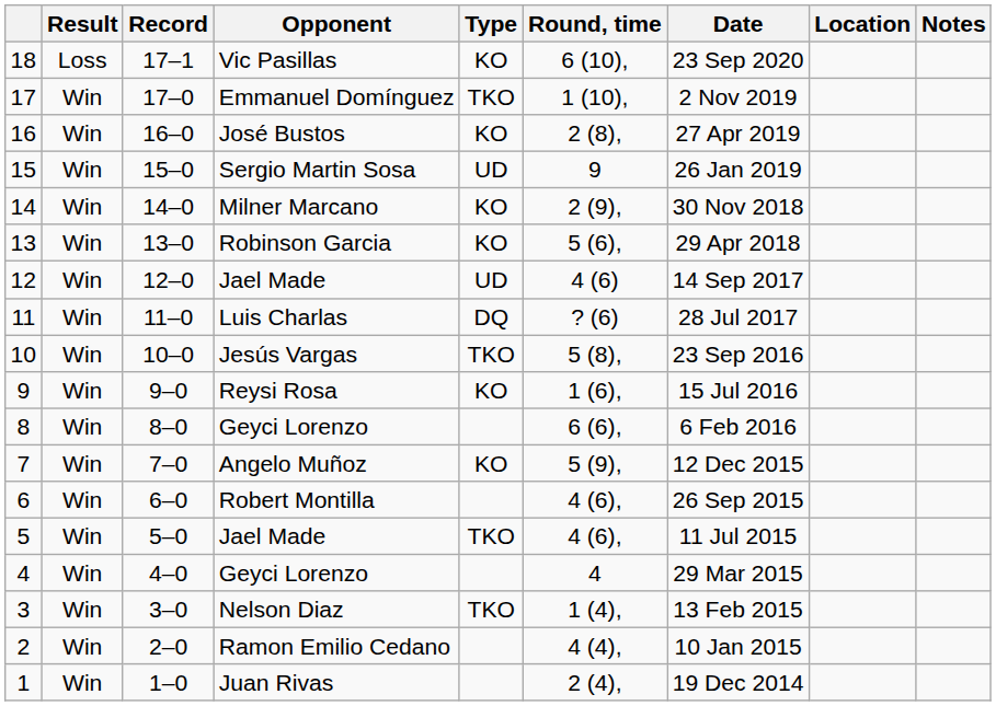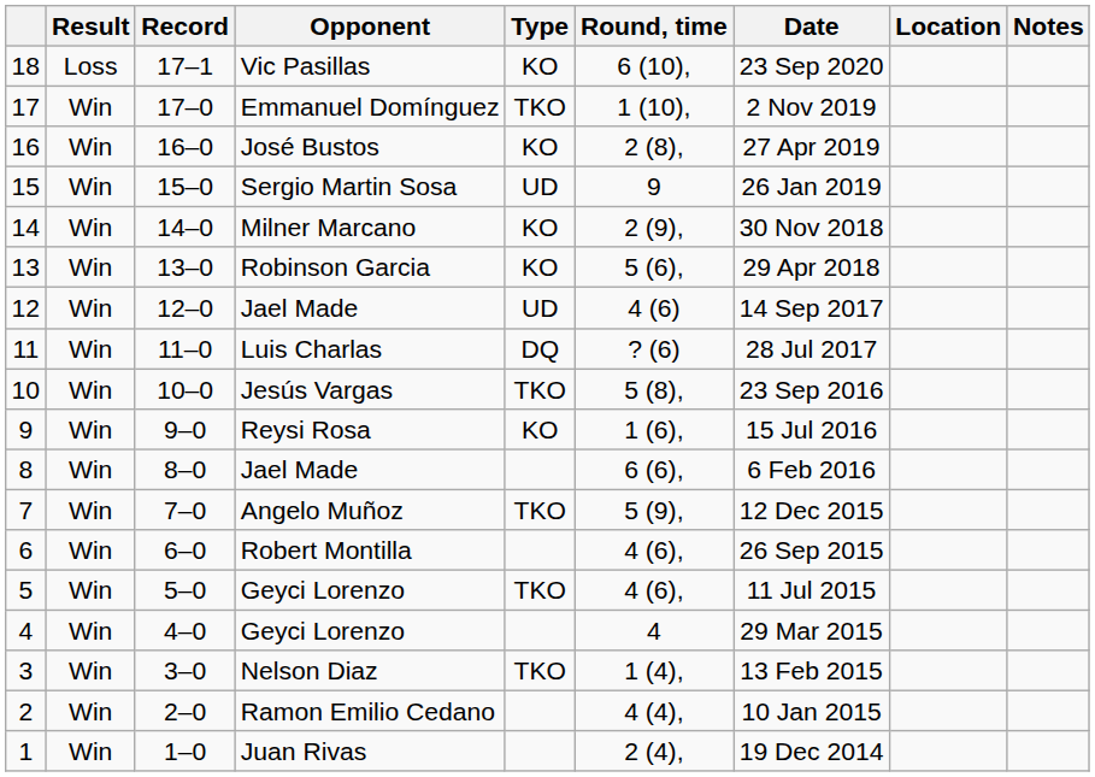8 | Opponent: Geyci Lorenzo -> Jael Made
7 | Type: KO -> TKO
5 | Opponent: Jael Made -> Geyci Lorenzo
